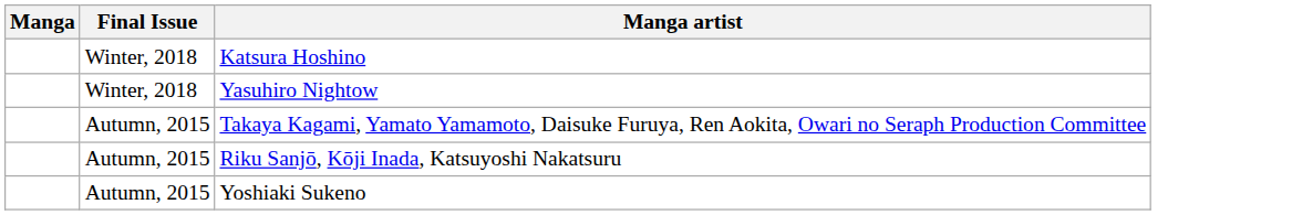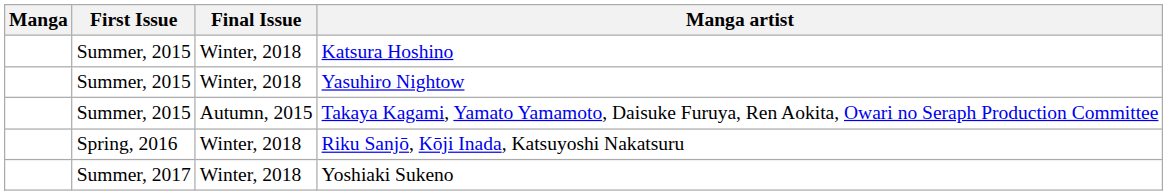+ column: First Issue | Summer, 2015 | Summer, 2015 | Summer, 2015 | Spring, 2016 | Summer, 2017
Riku Sanjō, Kōji Inada, Katsuyoshi Nakatsuru | Final Issue: Autumn, 2015 -> Winter, 2018
Yoshiaki Sukeno | Final Issue: Autumn, 2015 -> Winter, 2018
